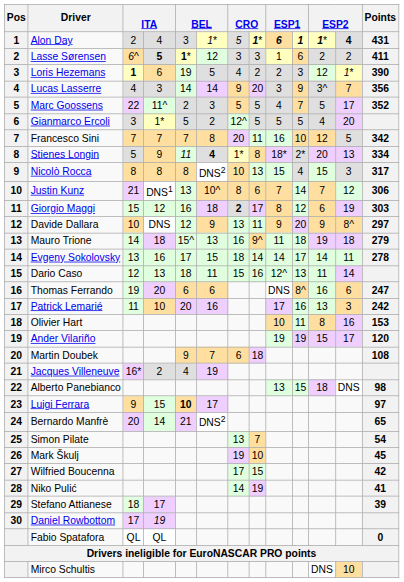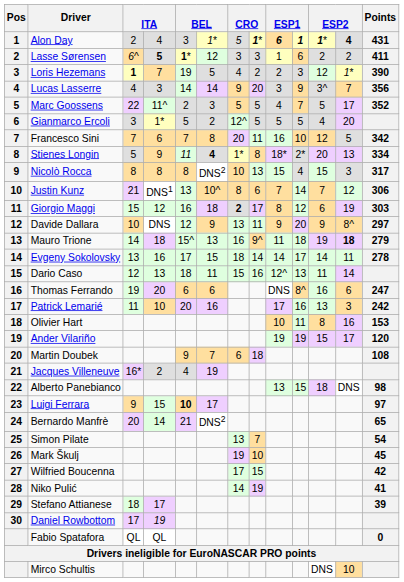Loris Hezemans | column 4: 6 -> 7
Francesco Sini | column 4: 7 -> 6
Mauro Trione | column 12: normal -> bold
